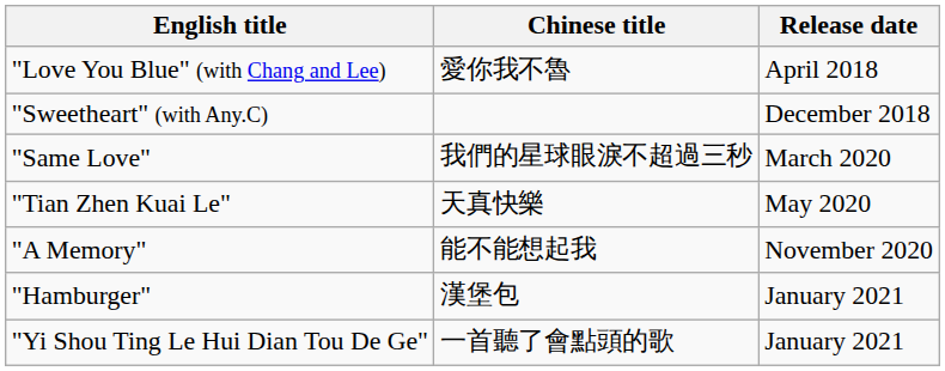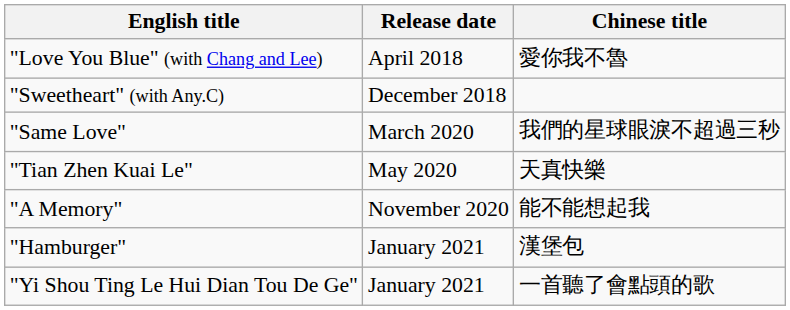columns swapped: Chinese title <-> Release date
